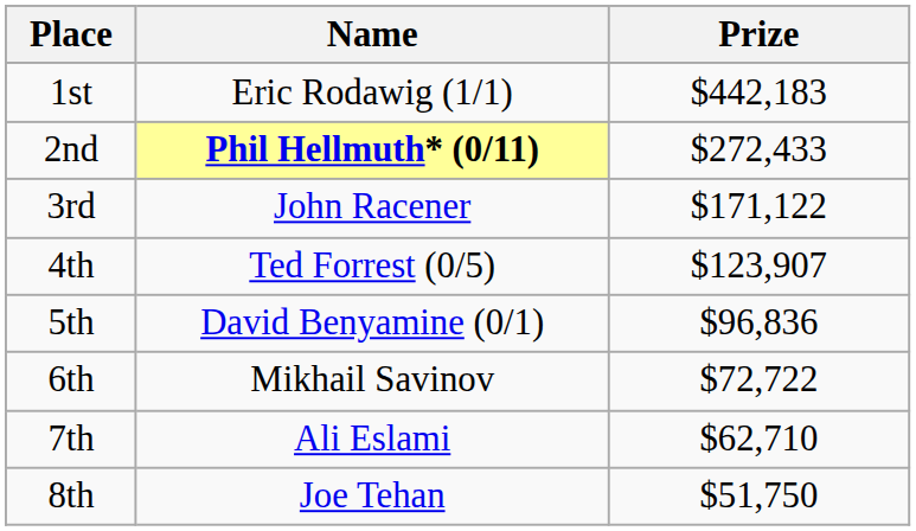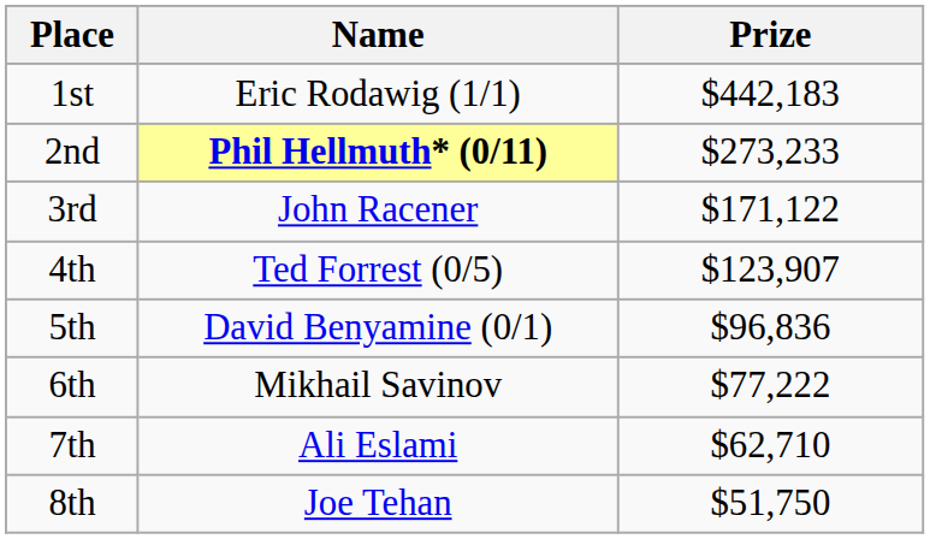2nd | Prize: $272,433 -> $273,233
6th | Prize: $72,722 -> $77,222
